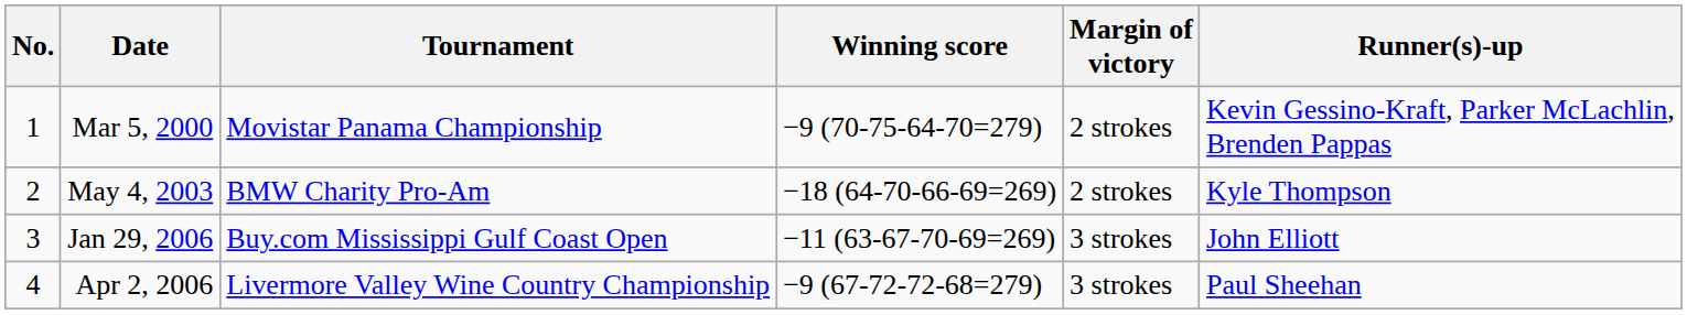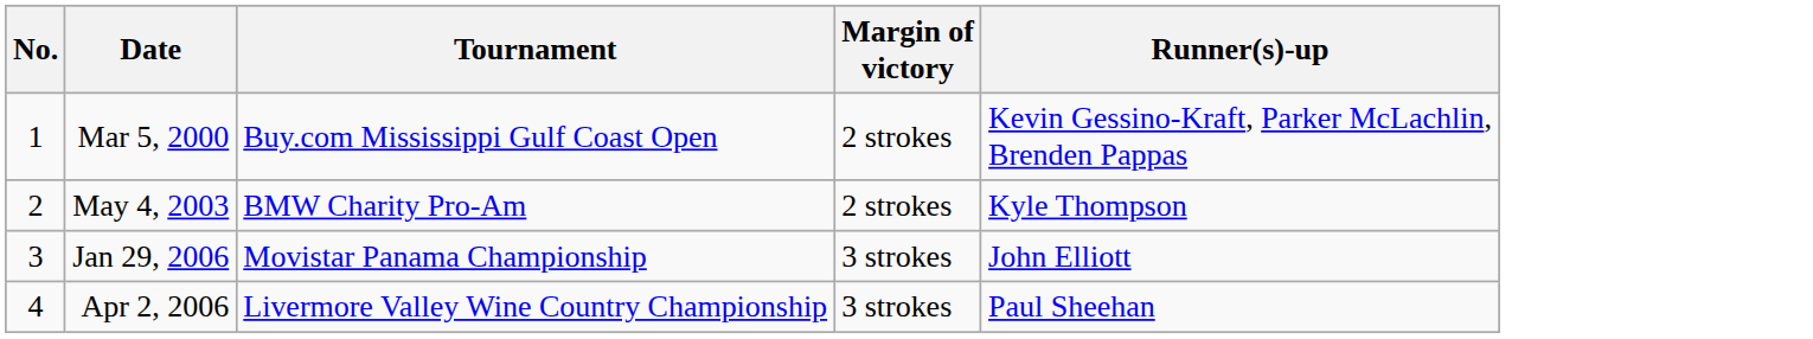- column: Winning score | −9 (70-75-64-70=279) | −18 (64-70-66-69=269) | −11 (63-67-70-69=269) | −9 (67-72-72-68=279)
Mar 5, 2000 | Tournament: Movistar Panama Championship -> Buy.com Mississippi Gulf Coast Open
Jan 29, 2006 | Tournament: Buy.com Mississippi Gulf Coast Open -> Movistar Panama Championship
